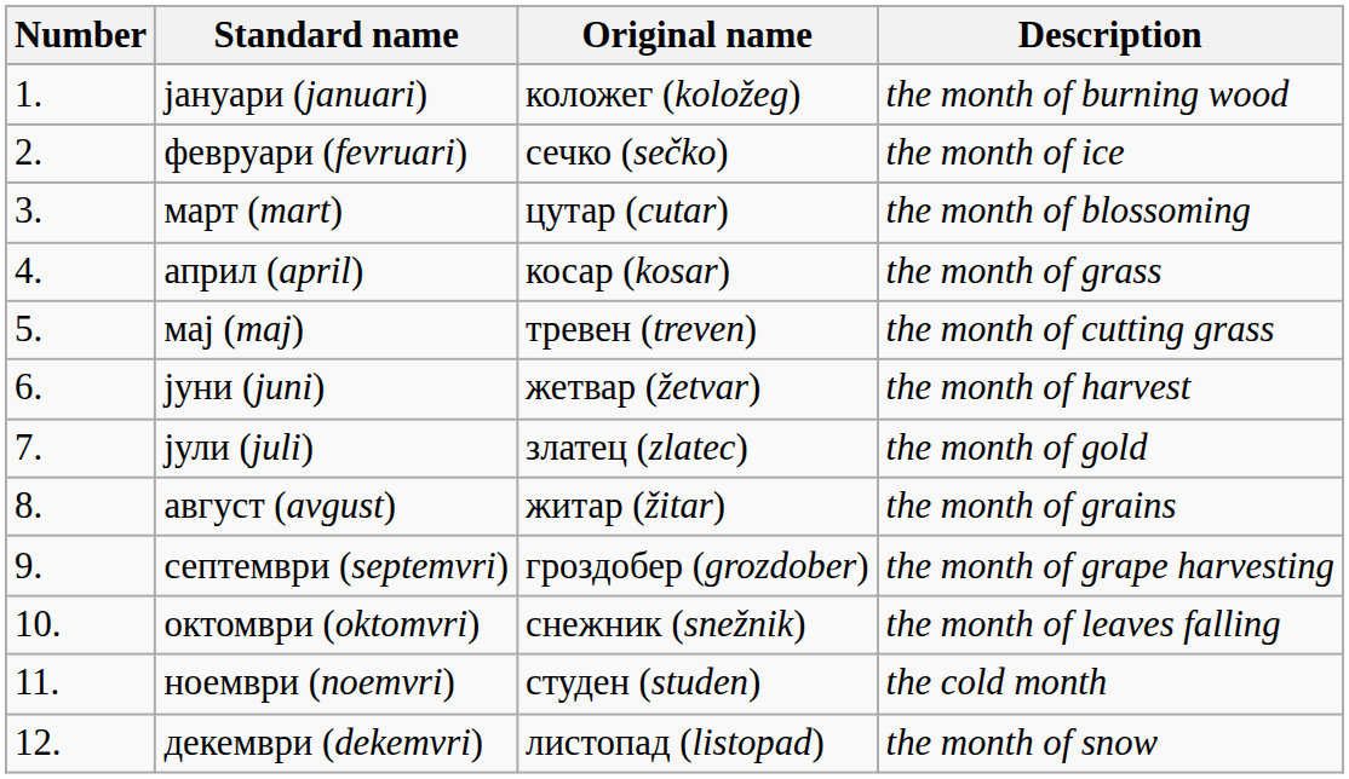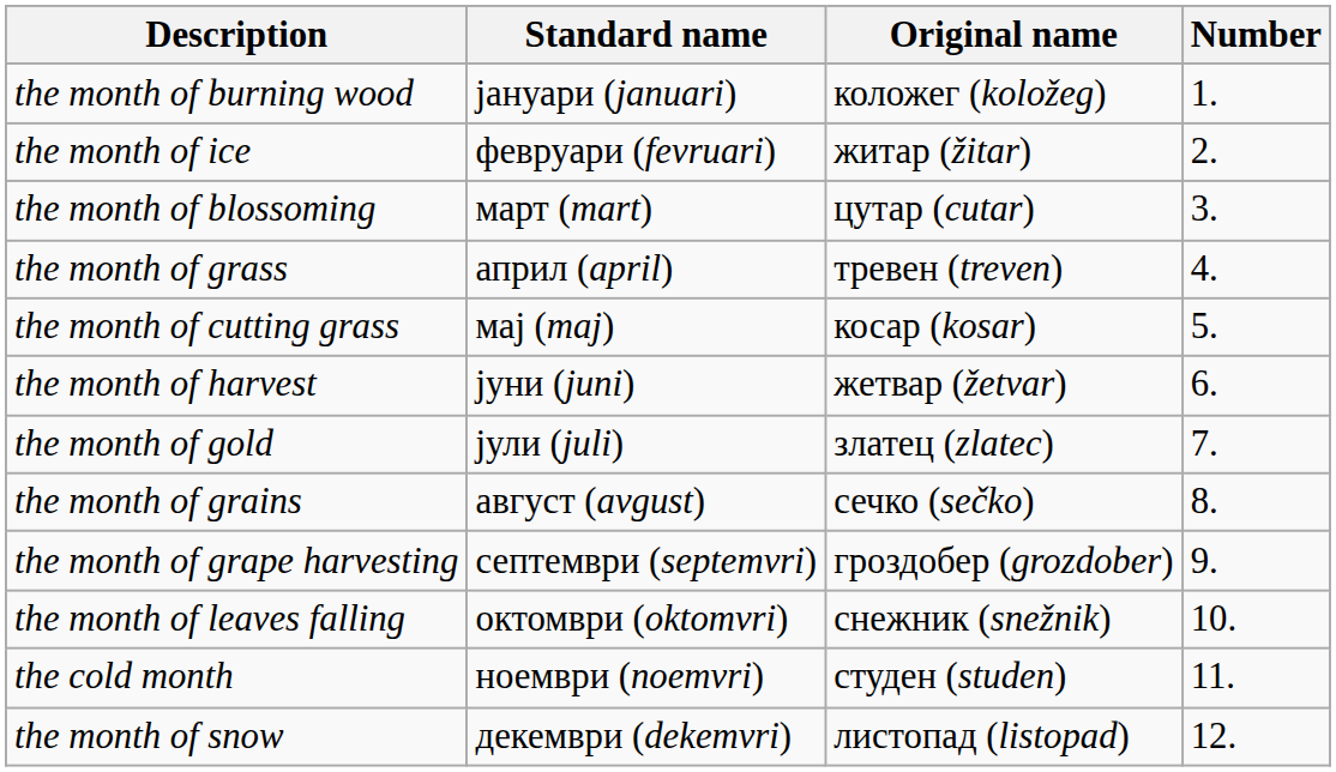columns swapped: Number <-> Description
февруари (fevruari) | Original name: сечко (sečko) -> житар (žitar)
април (april) | Original name: косар (kosar) -> тревен (treven)
мај (maj) | Original name: тревен (treven) -> косар (kosar)
август (avgust) | Original name: житар (žitar) -> сечко (sečko)
